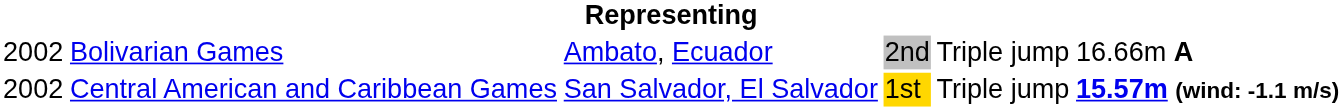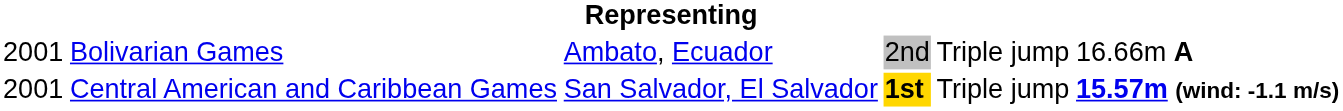Bolivarian Games | column 1: 2002 -> 2001
Central American and Caribbean Games | column 1: 2002 -> 2001
Central American and Caribbean Games | column 4: normal -> bold
